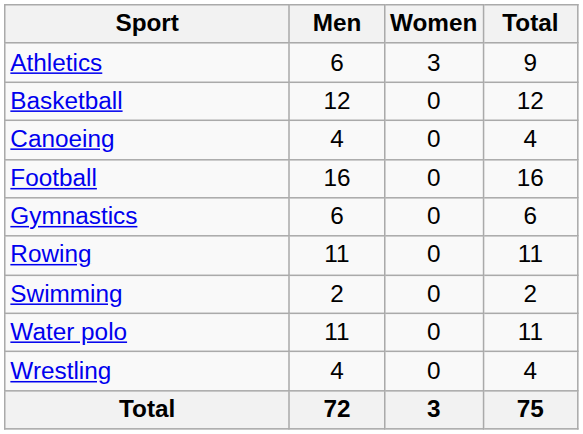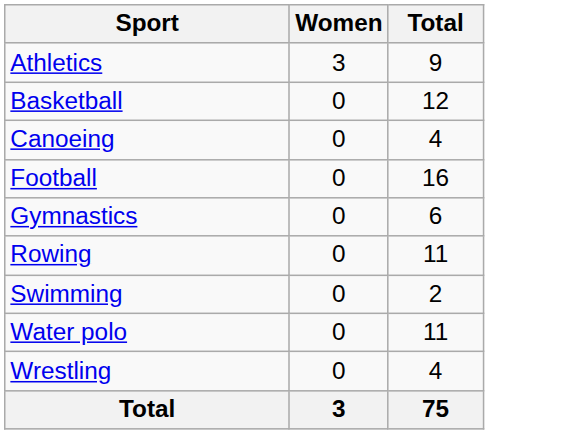- column: Men | 6 | 12 | 4 | 16 | 6 | 11 | 2 | 11 | 4 | 72
